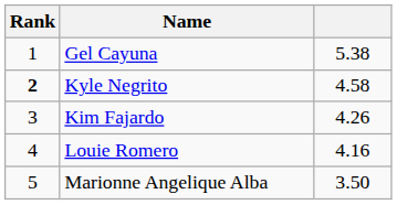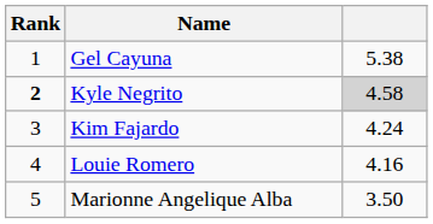Kyle Negrito | column 3: no background -> lightgrey background
Kim Fajardo | column 3: 4.26 -> 4.24
